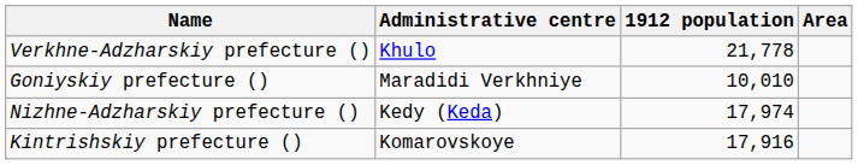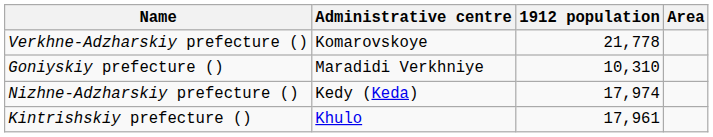Verkhne-Adzharskiy prefecture () | Administrative centre: Khulo -> Komarovskoye
Goniyskiy prefecture () | 1912 population: 10,010 -> 10,310
Kintrishskiy prefecture () | Administrative centre: Komarovskoye -> Khulo
Kintrishskiy prefecture () | 1912 population: 17,916 -> 17,961
